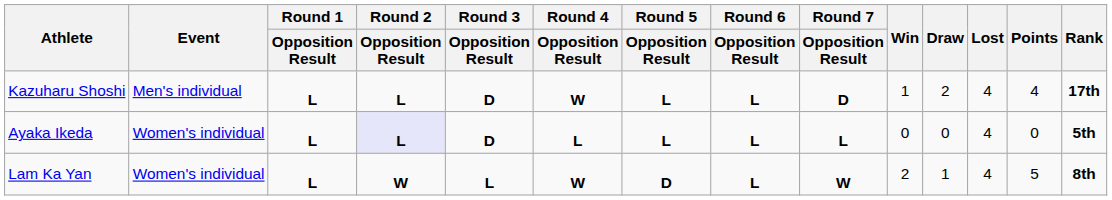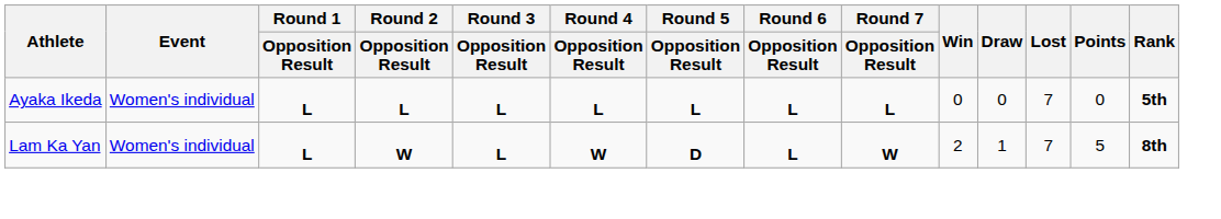- row: Kazuharu Shoshi | Men's individual | L | L | D | W | L | L | D | 1 | 2 | 4 | 4 | 17th
Ayaka Ikeda | Round 2 / Opposition Result: lavender background -> no background
Ayaka Ikeda | Round 3 / Opposition Result: D -> L
Ayaka Ikeda | Lost: 4 -> 7
Lam Ka Yan | Lost: 4 -> 7
